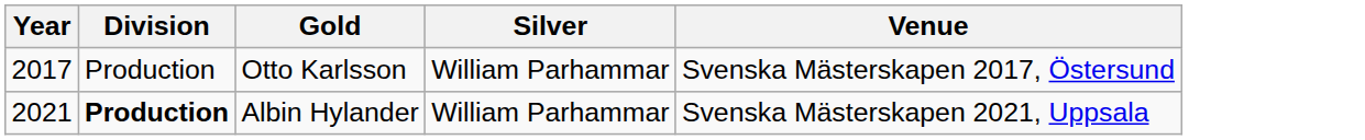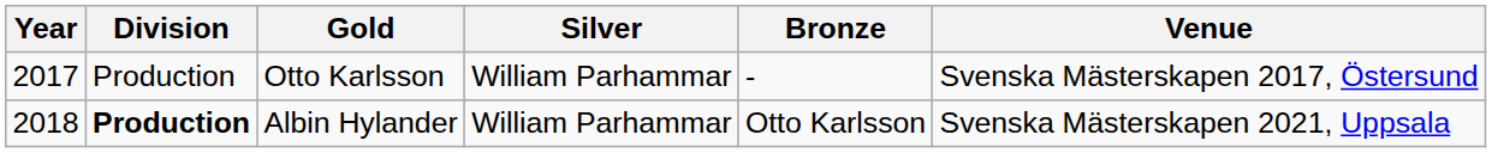+ column: Bronze | - | Otto Karlsson
Albin Hylander | Year: 2021 -> 2018
